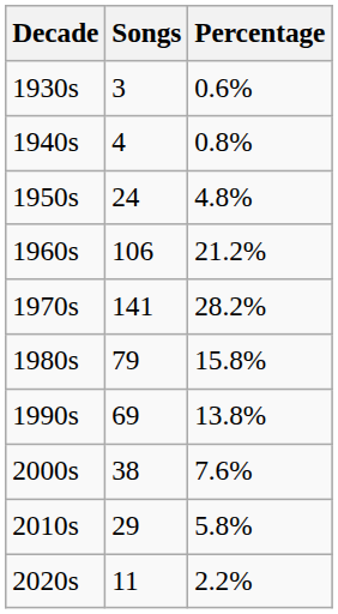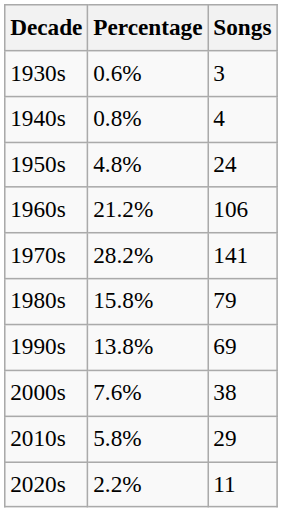columns swapped: Songs <-> Percentage
